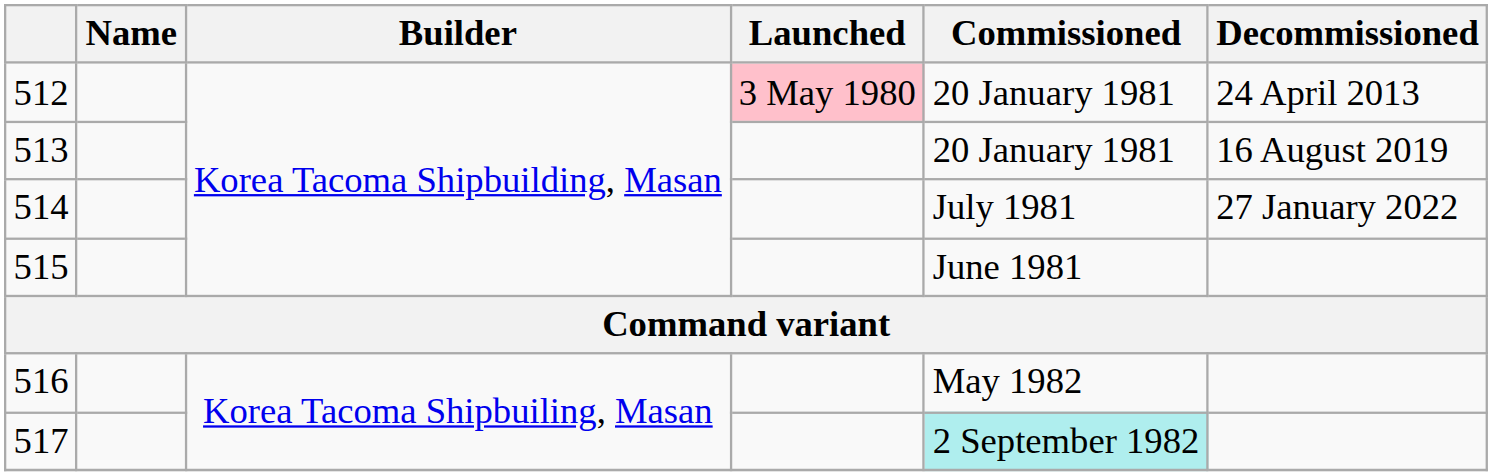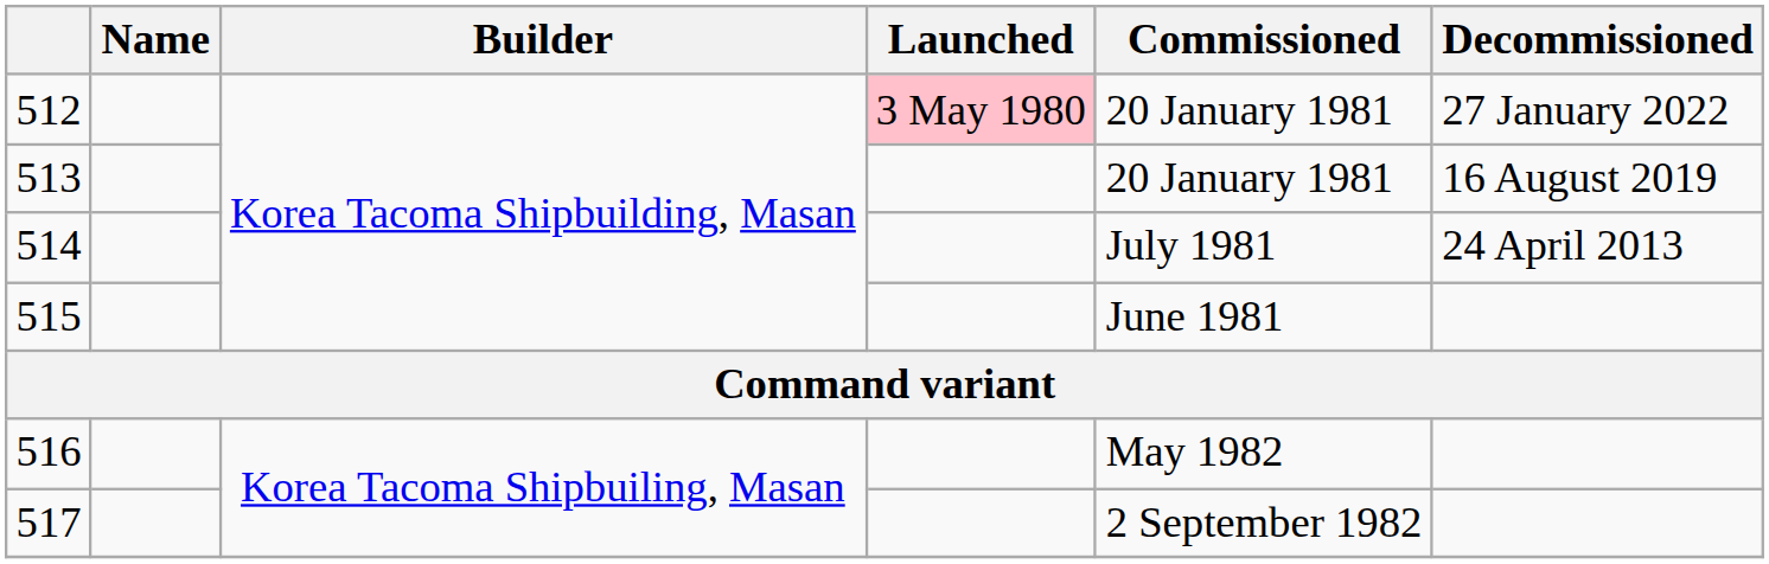512 | Decommissioned: 24 April 2013 -> 27 January 2022
514 | Decommissioned: 27 January 2022 -> 24 April 2013
517 | Commissioned: paleturquoise background -> no background
